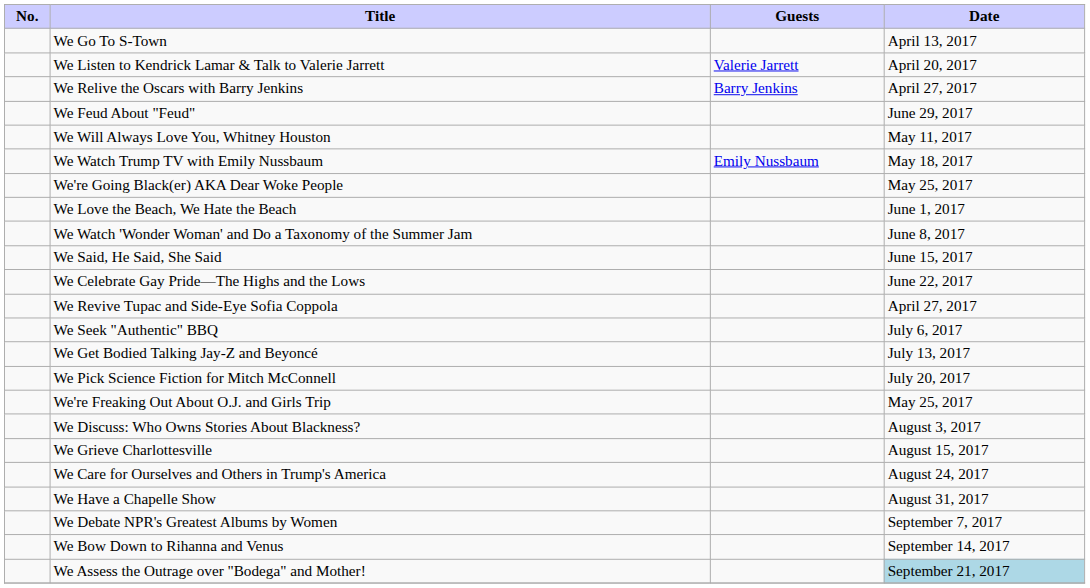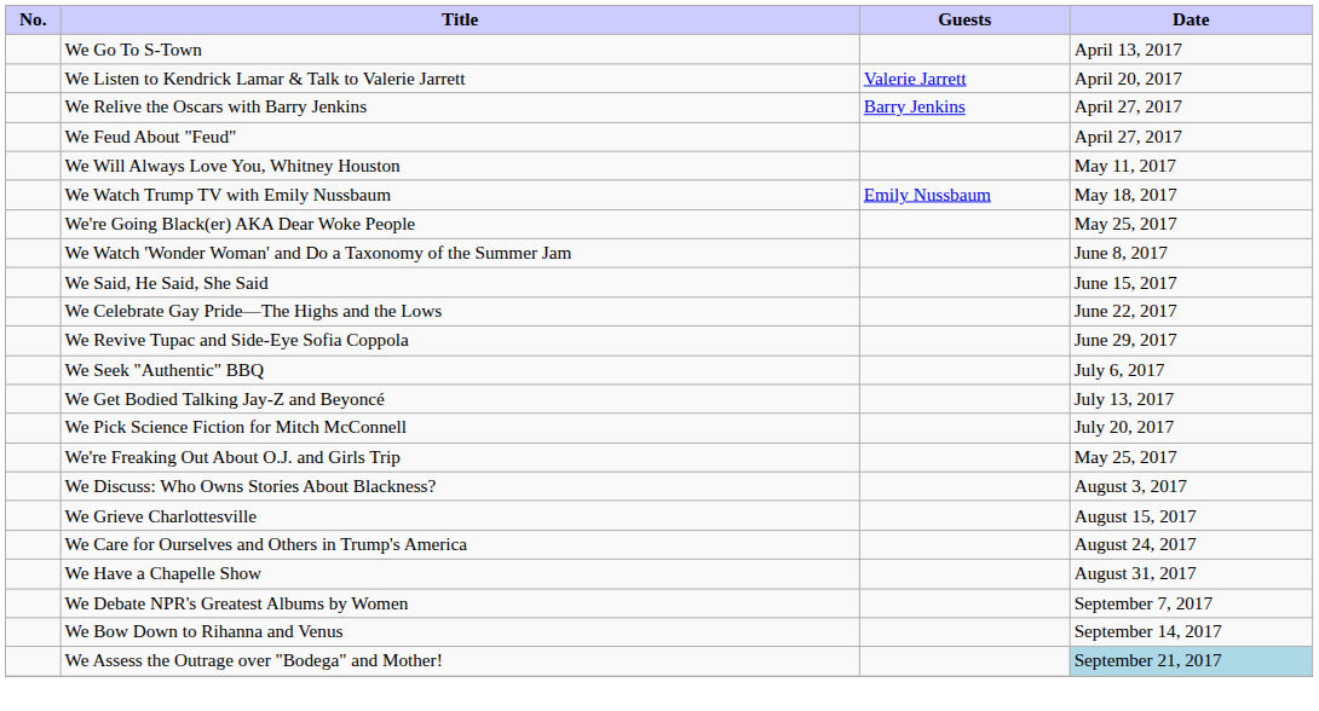We Feud About "Feud" | Date: June 29, 2017 -> April 27, 2017
- row: We Love the Beach, We Hate the Beach | June 1, 2017
We Revive Tupac and Side-Eye Sofia Coppola | Date: April 27, 2017 -> June 29, 2017
